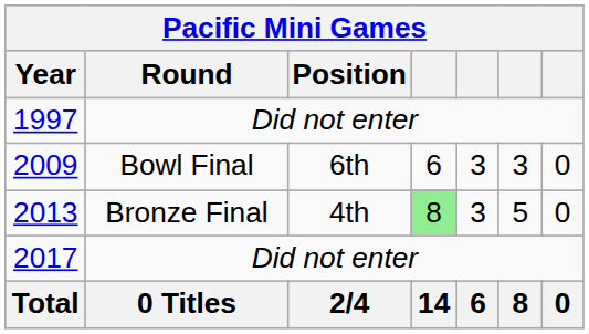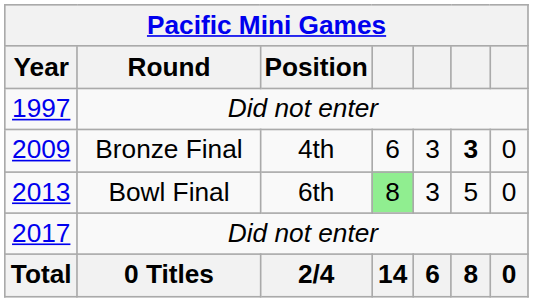2009 | Round: Bowl Final -> Bronze Final
2009 | Position: 6th -> 4th
2009 | column 6: normal -> bold
2013 | Round: Bronze Final -> Bowl Final
2013 | Position: 4th -> 6th
